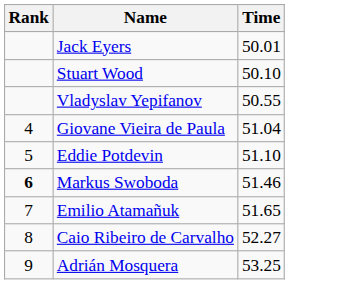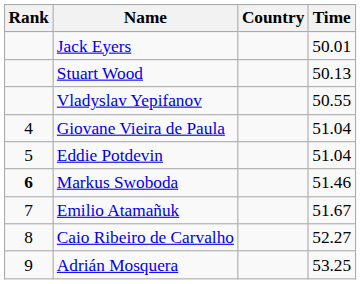+ column: Country
Stuart Wood | Time: 50.10 -> 50.13
Eddie Potdevin | Time: 51.10 -> 51.04
Emilio Atamañuk | Time: 51.65 -> 51.67
